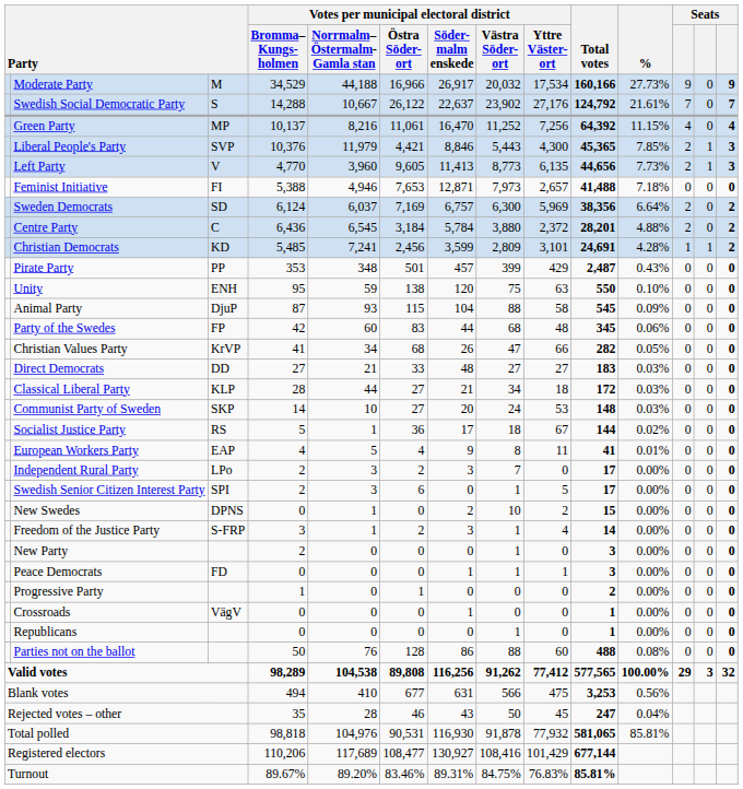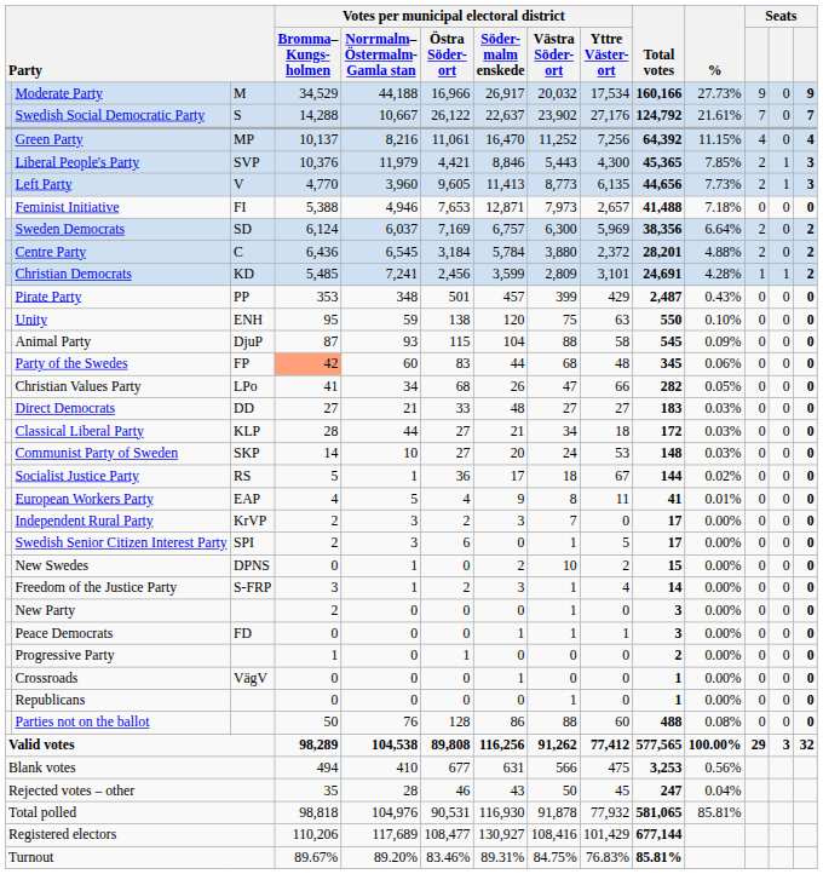Party of the Swedes | column 4: no background -> lightsalmon background
Christian Values Party | column 3: KrVP -> LPo
Independent Rural Party | column 3: LPo -> KrVP
